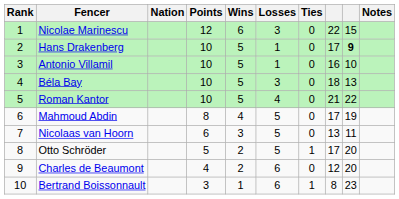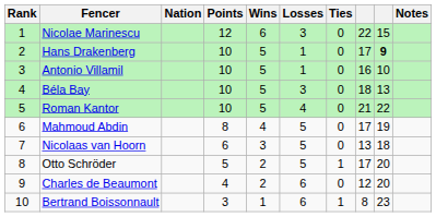Nicolaas van Hoorn | column 9: 11 -> 18
